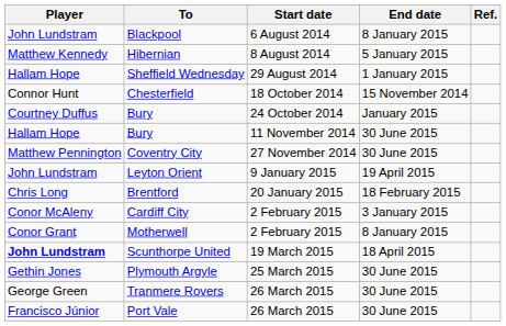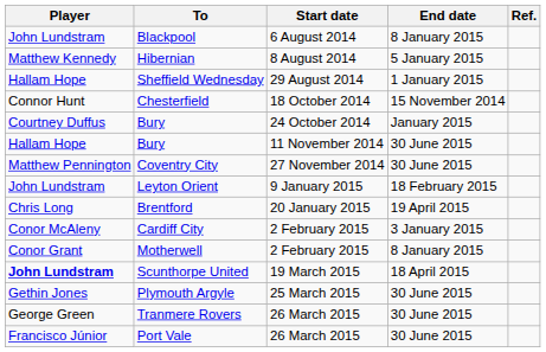Leyton Orient | End date: 19 April 2015 -> 18 February 2015
Brentford | End date: 18 February 2015 -> 19 April 2015
